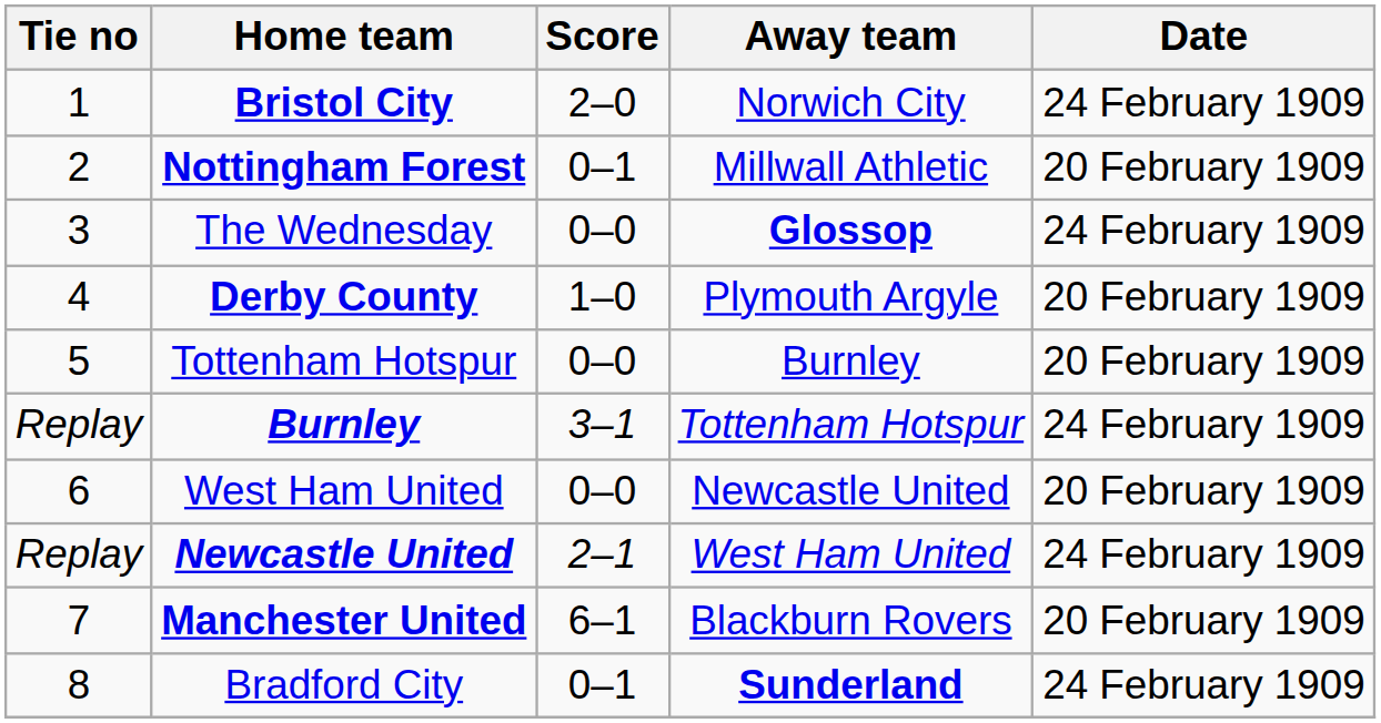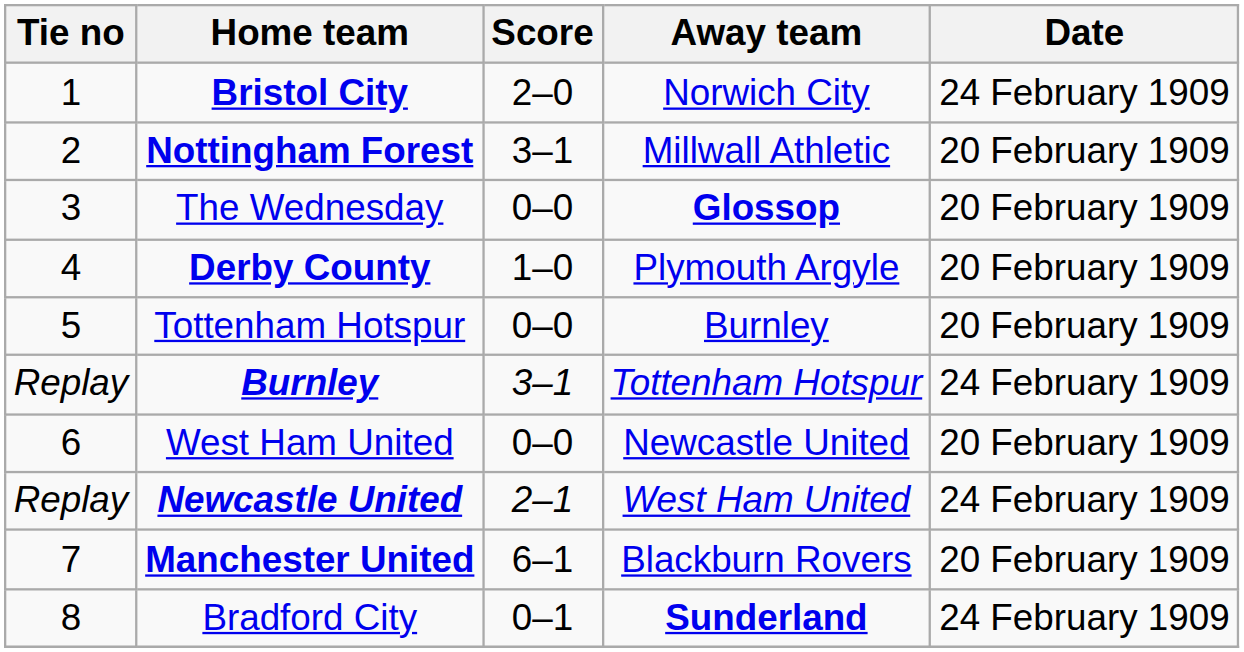Nottingham Forest | Score: 0–1 -> 3–1
The Wednesday | Date: 24 February 1909 -> 20 February 1909
